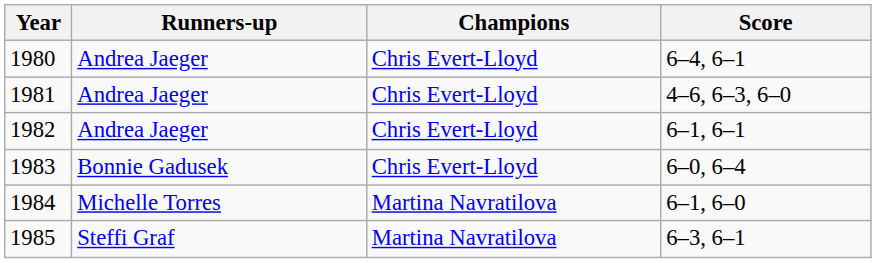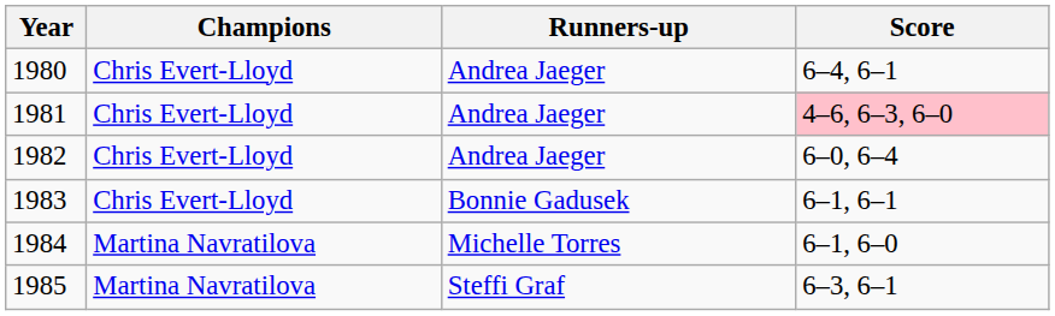columns swapped: Champions <-> Runners-up
1981 | Score: no background -> pink background
1982 | Score: 6–1, 6–1 -> 6–0, 6–4
1983 | Score: 6–0, 6–4 -> 6–1, 6–1
